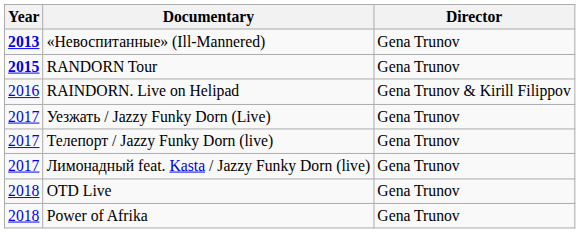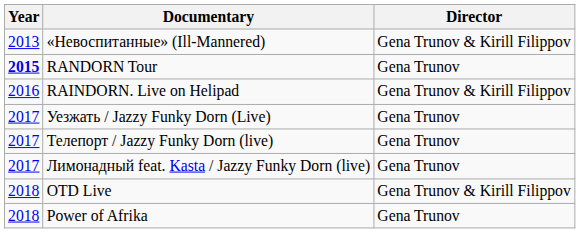«Невоспитанные» (Ill-Mannered) | Year: bold -> normal
«Невоспитанные» (Ill-Mannered) | Director: Gena Trunov -> Gena Trunov & Kirill Filippov
OTD Live | Director: Gena Trunov -> Gena Trunov & Kirill Filippov
